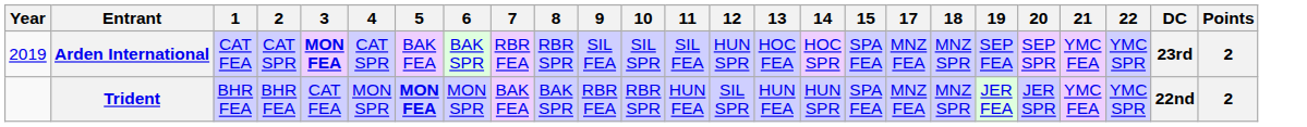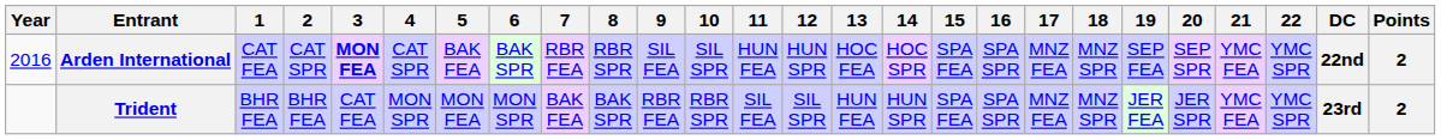+ column: 16 | SPA SPR | SPA SPR
Arden International | Year: 2019 -> 2016
Arden International | 11: SIL FEA -> HUN FEA
Arden International | DC: 23rd -> 22nd
Trident | 5: bold -> normal
Trident | 11: HUN FEA -> SIL FEA
Trident | DC: 22nd -> 23rd
